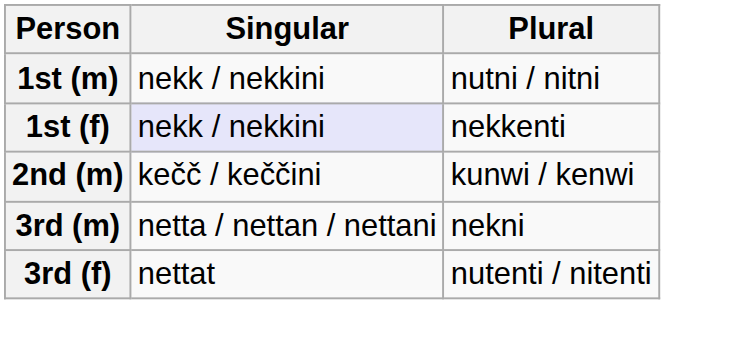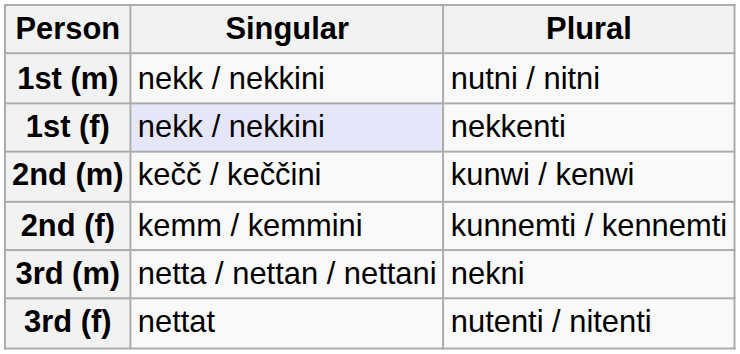+ row: 2nd (f) | kemm / kemmini | kunnemti / kennemti
